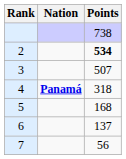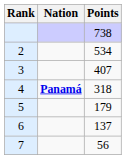2 | Points: bold -> normal
3 | Points: 507 -> 407
5 | Points: 168 -> 179
